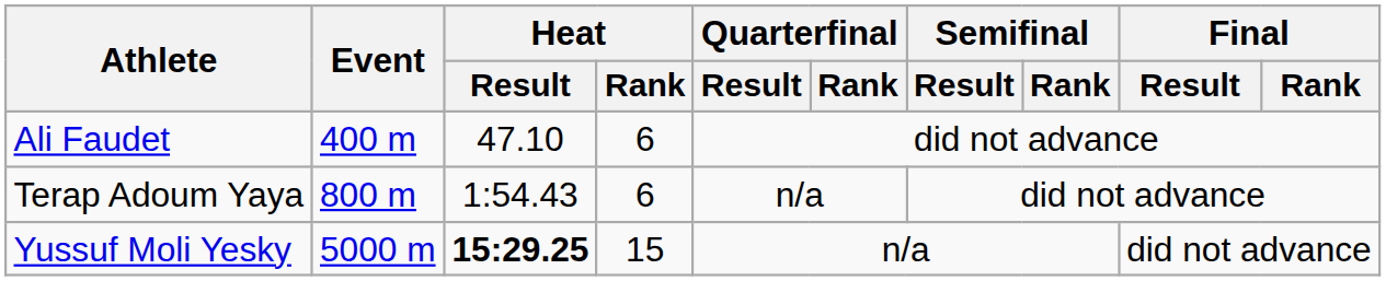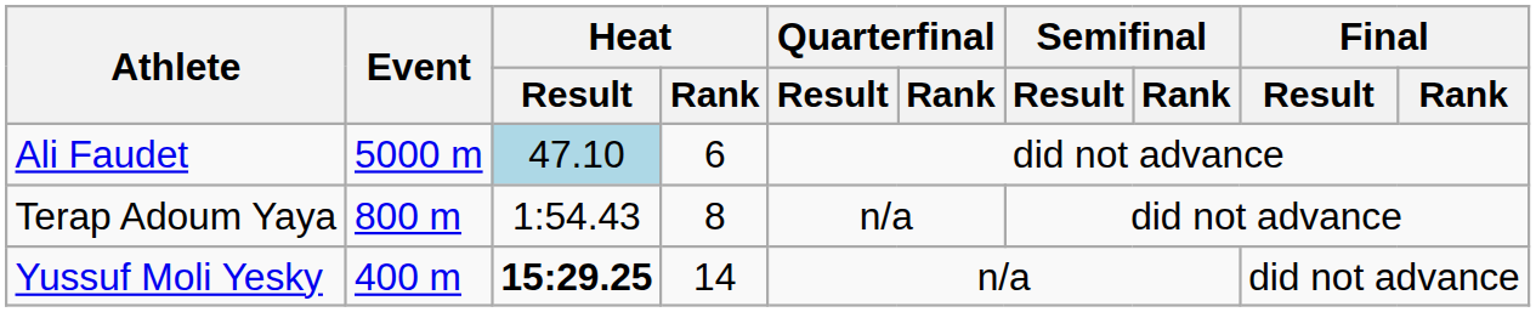Ali Faudet | Event: 400 m -> 5000 m
Ali Faudet | Heat / Result: no background -> lightblue background
Terap Adoum Yaya | Heat / Rank: 6 -> 8
Yussuf Moli Yesky | Event: 5000 m -> 400 m
Yussuf Moli Yesky | Heat / Rank: 15 -> 14
